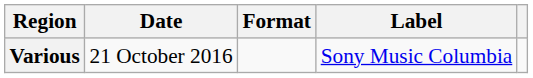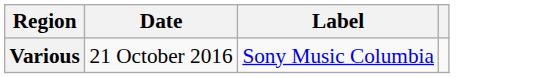- column: Format
